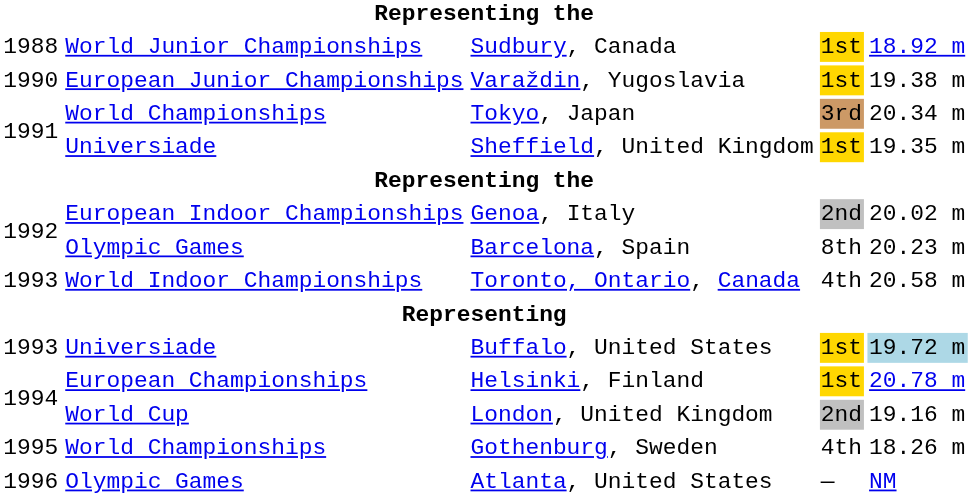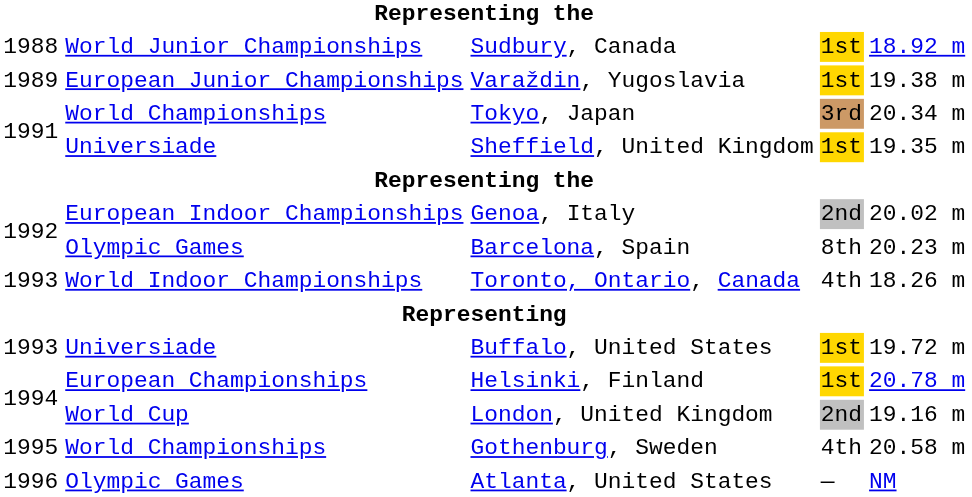Varaždin, Yugoslavia | column 1: 1990 -> 1989
Toronto, Ontario, Canada | column 5: 20.58 m -> 18.26 m
Buffalo, United States | column 5: lightblue background -> no background
Gothenburg, Sweden | column 5: 18.26 m -> 20.58 m
